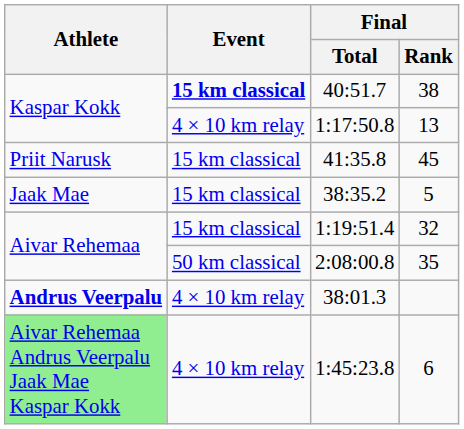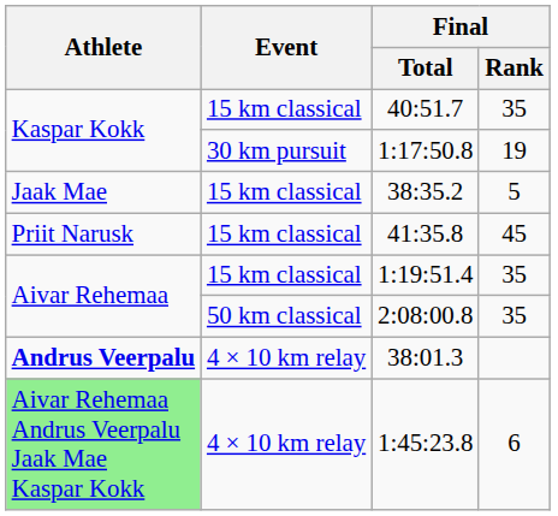40:51.7 | Event: bold -> normal
40:51.7 | Final / Rank: 38 -> 35
1:17:50.8 | Event: 4 × 10 km relay -> 30 km pursuit
1:17:50.8 | Final / Rank: 13 -> 19
rows swapped: 38:35.2 <-> 41:35.8
1:19:51.4 | Final / Rank: 32 -> 35
